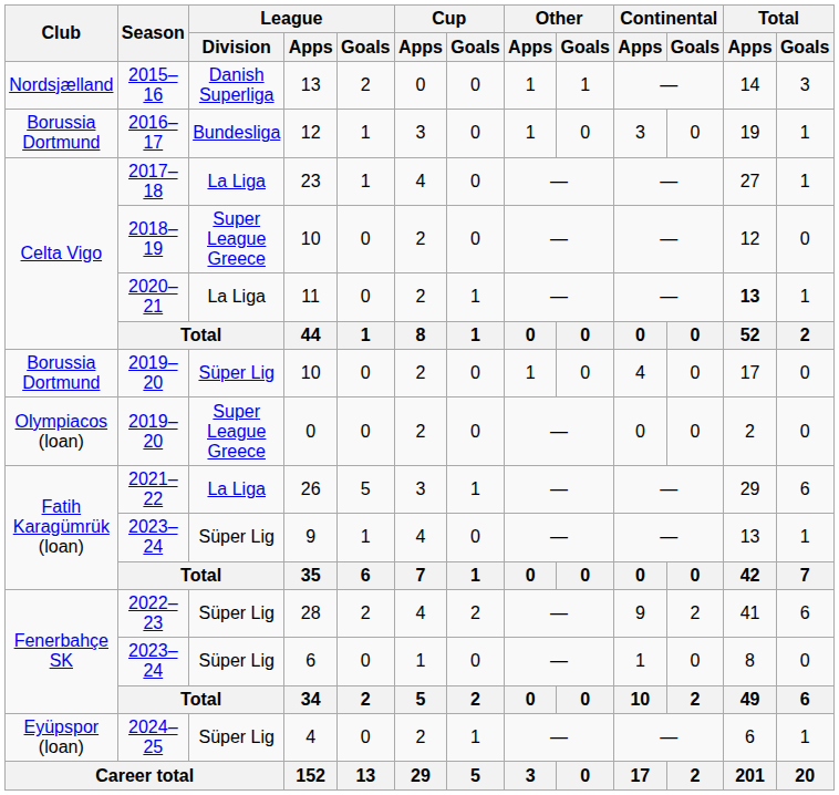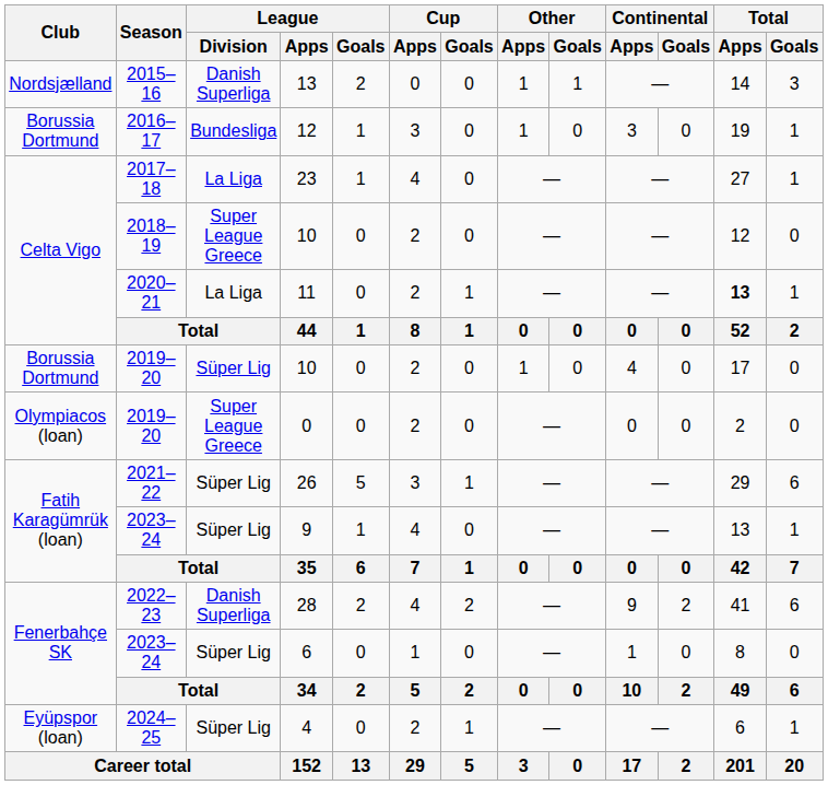26 | League / Division: La Liga -> Süper Lig
28 | League / Division: Süper Lig -> Danish Superliga
